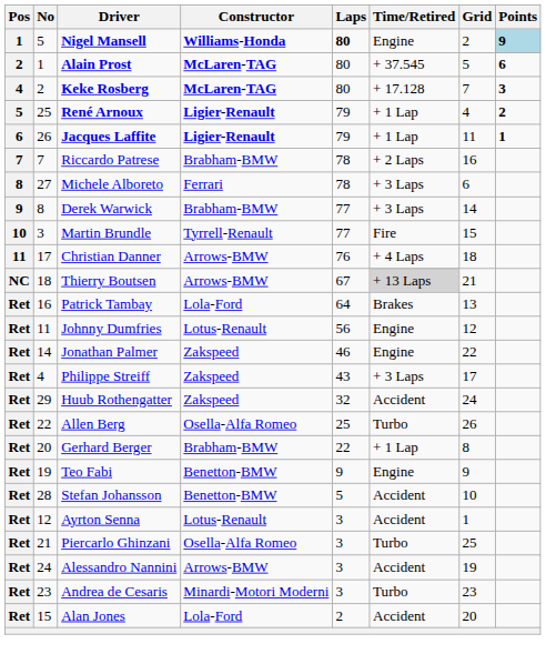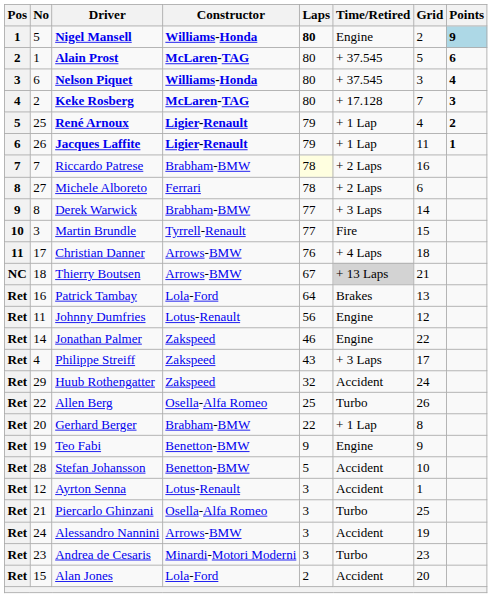+ row: 3 | 6 | Nelson Piquet | Williams-Honda | 80 | + 37.545 | 3 | 4
Riccardo Patrese | Laps: no background -> lightyellow background
Michele Alboreto | Time/Retired: + 3 Laps -> + 2 Laps
